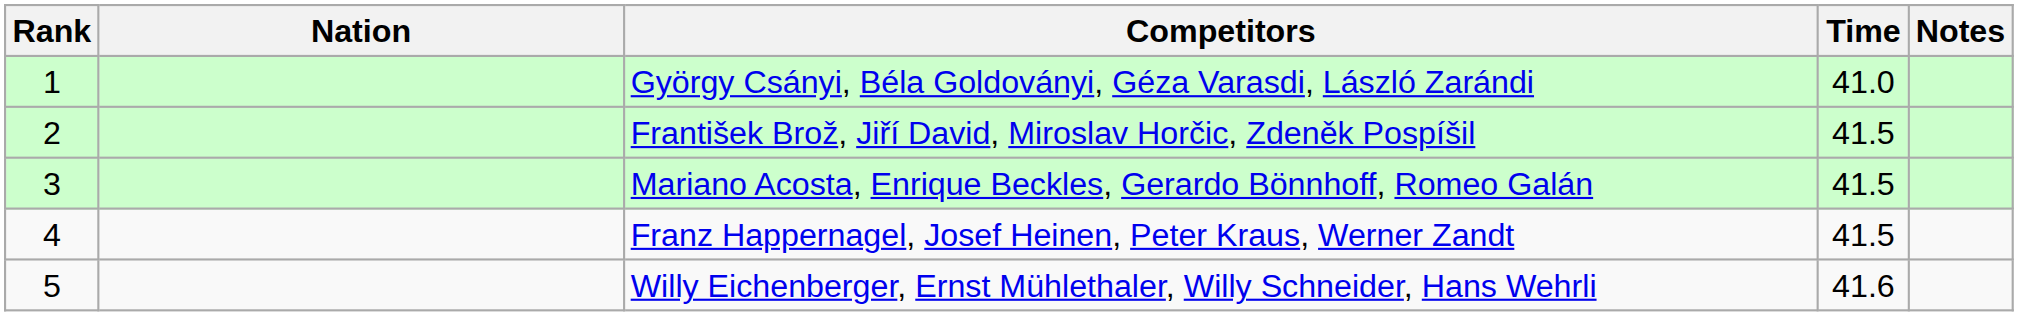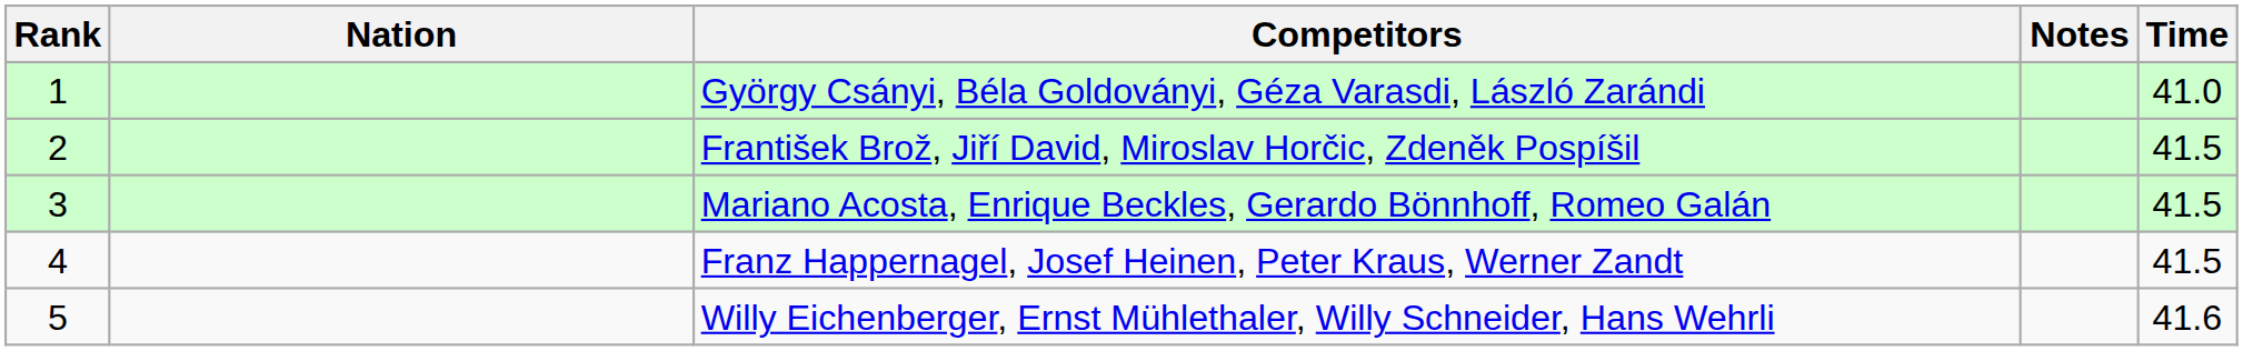columns swapped: Time <-> Notes
